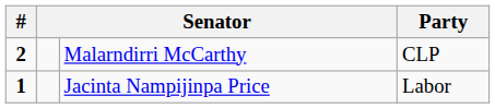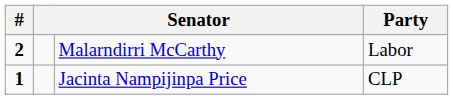Malarndirri McCarthy | Party: CLP -> Labor
Jacinta Nampijinpa Price | Party: Labor -> CLP
